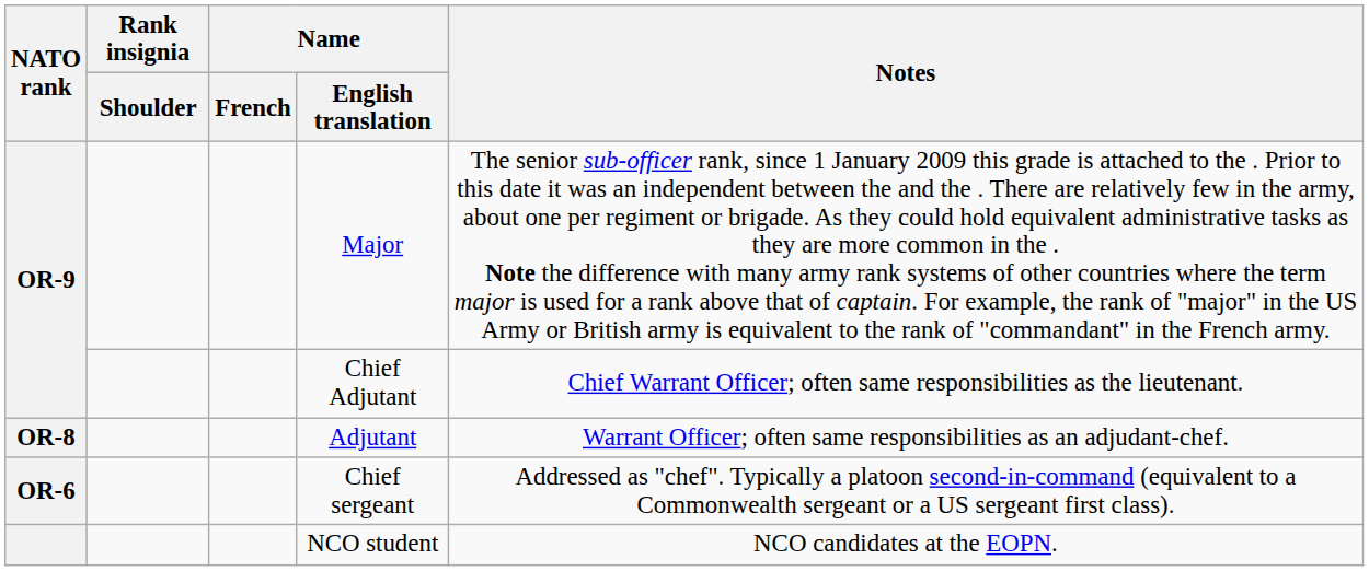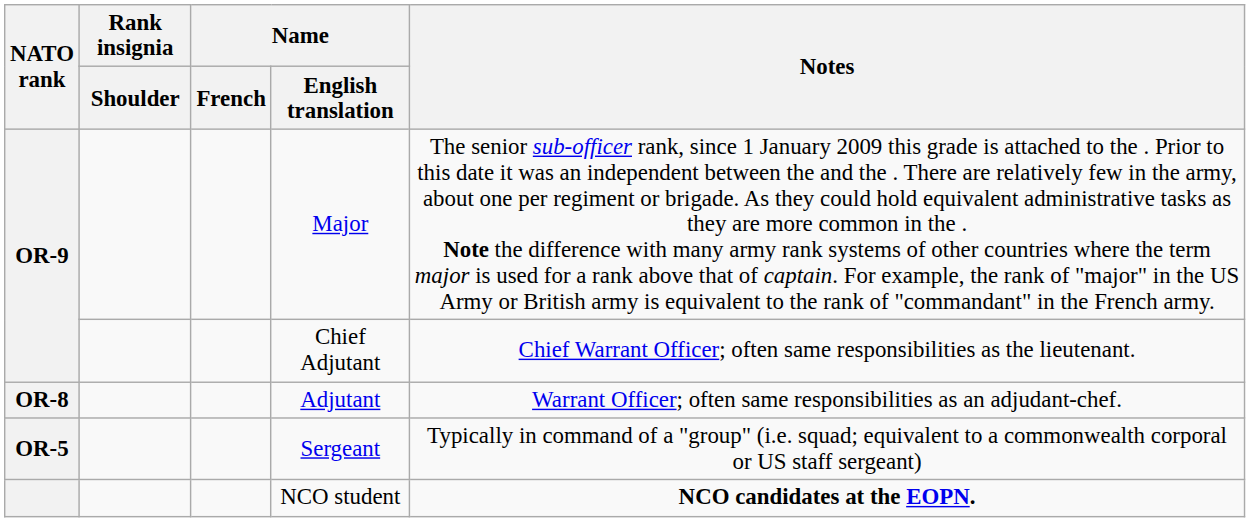- row: OR-6 | Chief sergeant | Addressed as "chef". Typically a platoon second-in-command (equivalent to a Commonwealth sergeant or a US sergeant first class).
+ row: OR-5 | Sergeant | Typically in command of a "group" (i.e. squad; equivalent to a commonwealth corporal or US staff sergeant)
NCO student | Notes: normal -> bold
